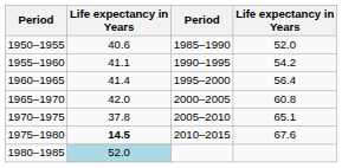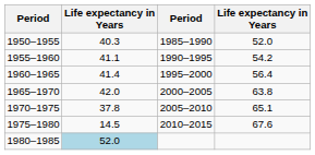1950–1955 | column 2: 40.6 -> 40.3
1965–1970 | column 4: 60.8 -> 63.8
1975–1980 | column 2: bold -> normal
